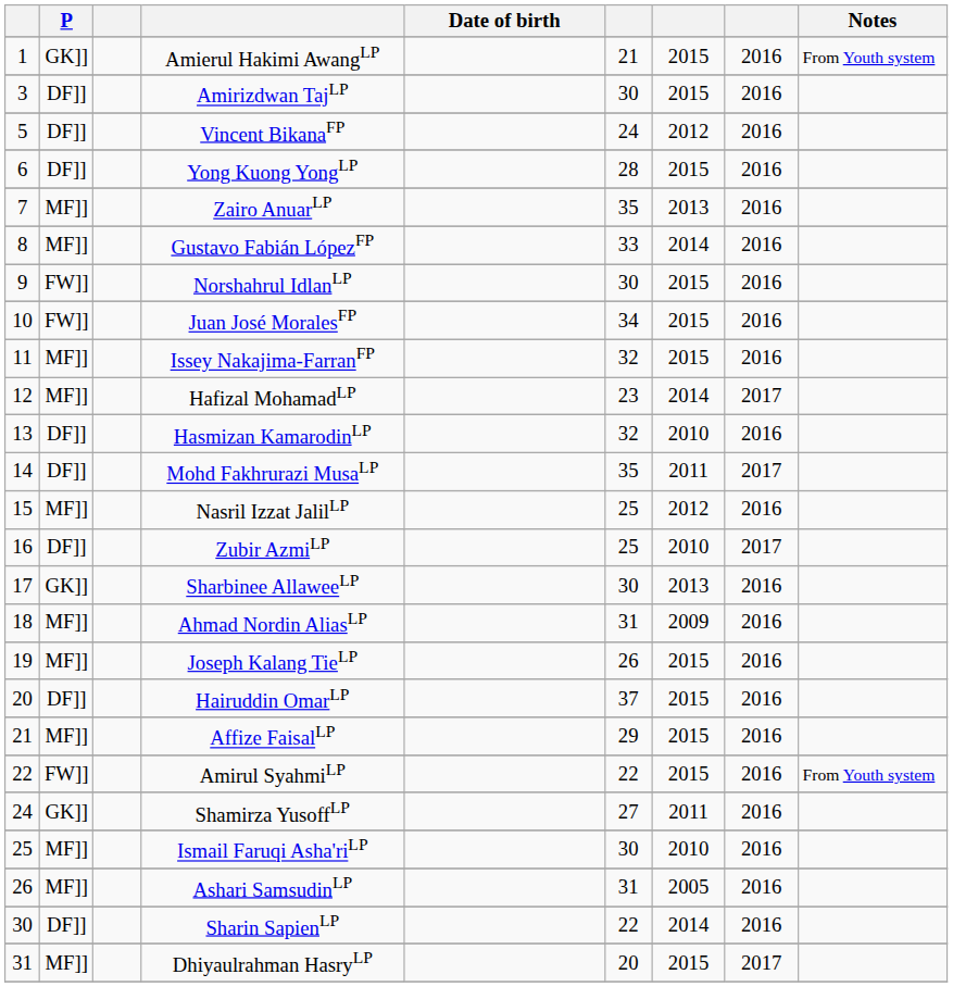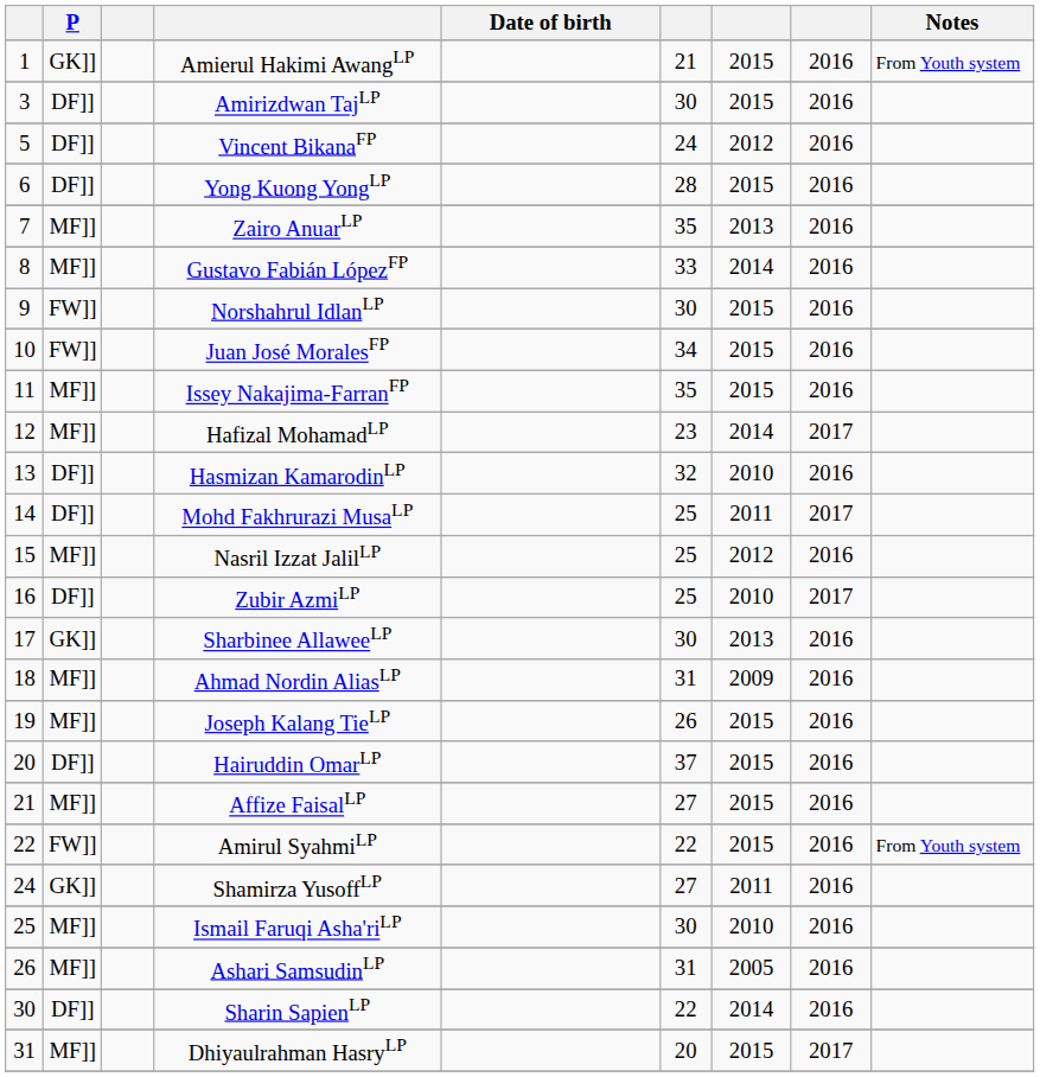Issey Nakajima-FarranFP | column 6: 32 -> 35
Mohd Fakhrurazi MusaLP | column 6: 35 -> 25
Affize FaisalLP | column 6: 29 -> 27
